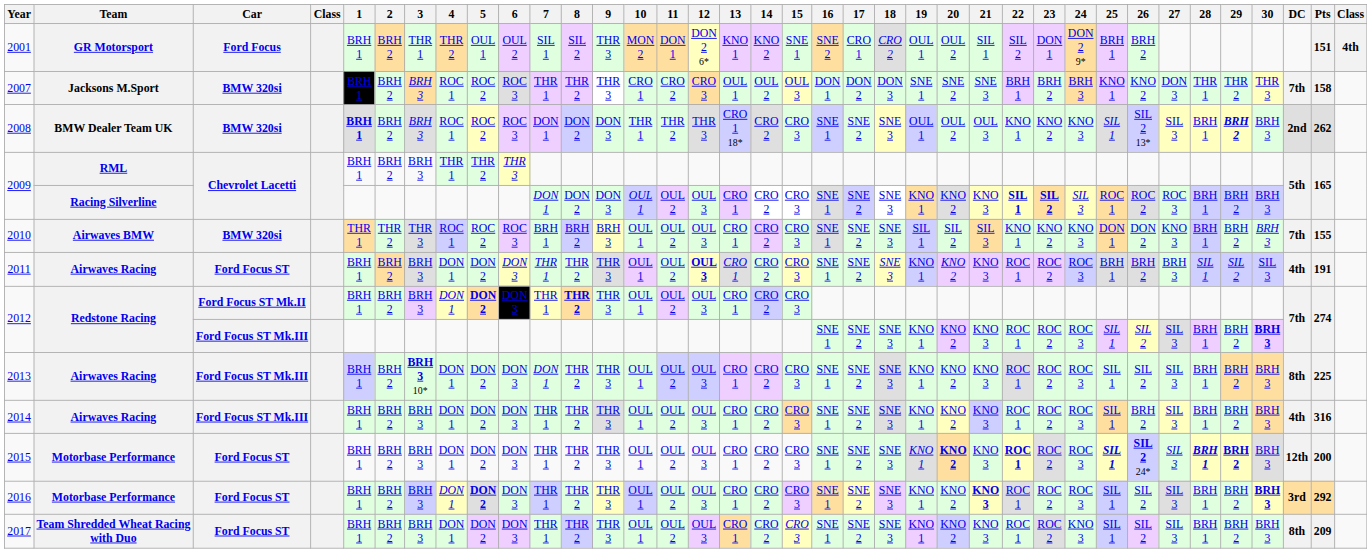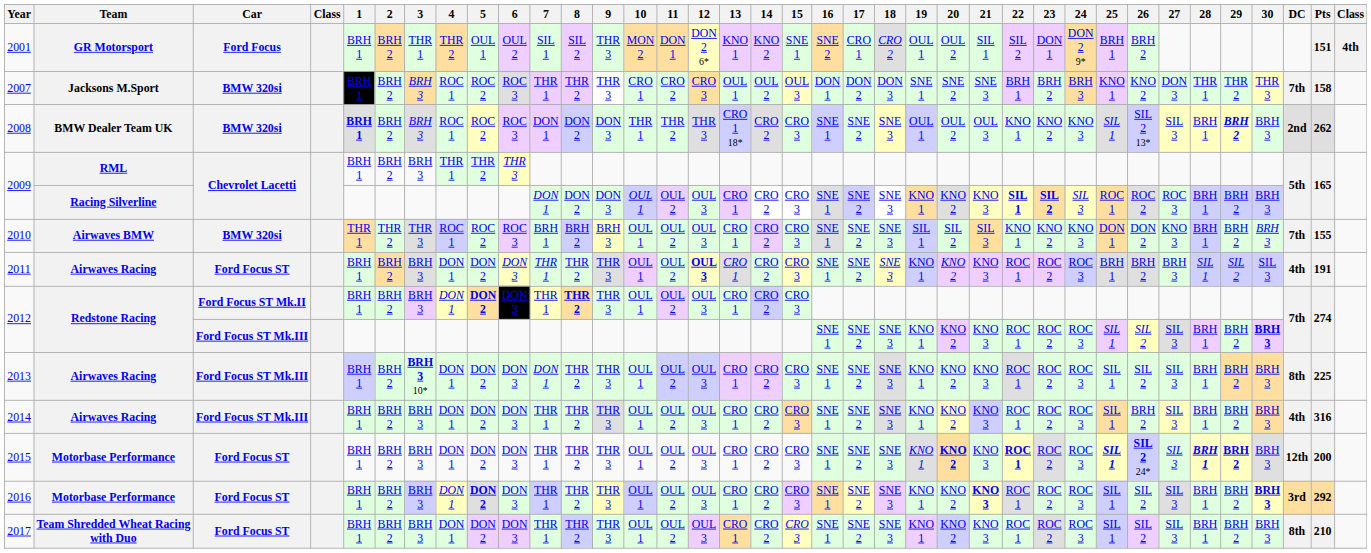2017 | 24: KNO 3 -> ROC 3
2017 | Pts: 209 -> 210
